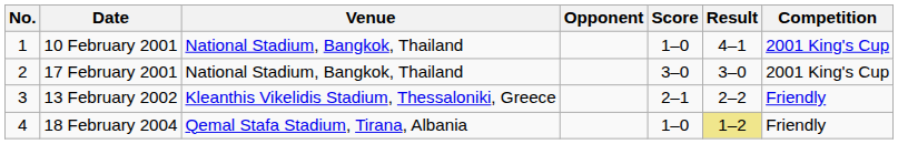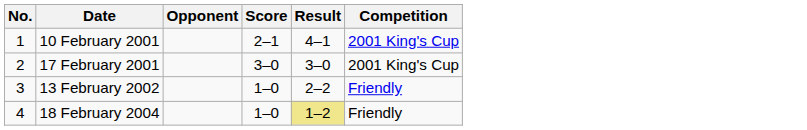- column: Venue | National Stadium, Bangkok, Thailand | National Stadium, Bangkok, Thailand | Kleanthis Vikelidis Stadium, Thessaloniki, Greece | Qemal Stafa Stadium, Tirana, Albania
10 February 2001 | Score: 1–0 -> 2–1
13 February 2002 | Score: 2–1 -> 1–0
